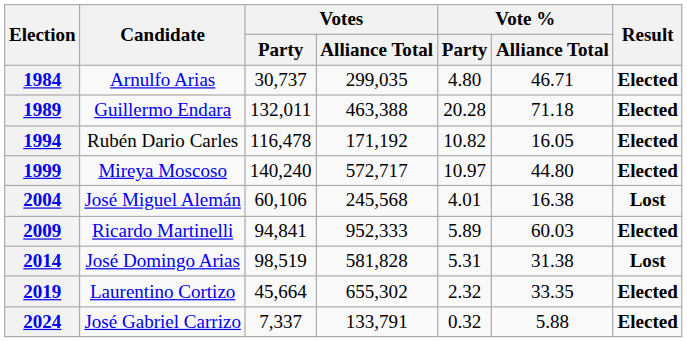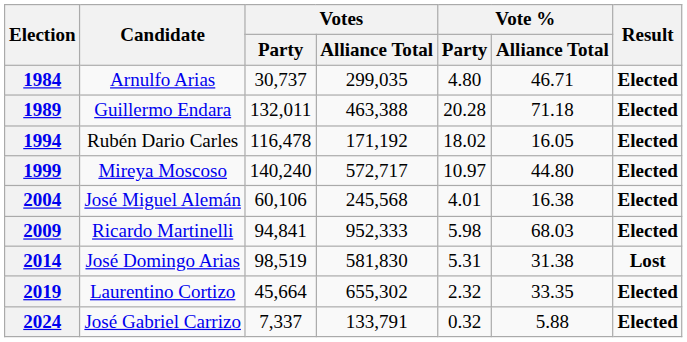1994 | Vote % / Party: 10.82 -> 18.02
2004 | Result: Lost -> Elected
2009 | Vote % / Party: 5.89 -> 5.98
2009 | Vote % / Alliance Total: 60.03 -> 68.03
2014 | Votes / Alliance Total: 581,828 -> 581,830
